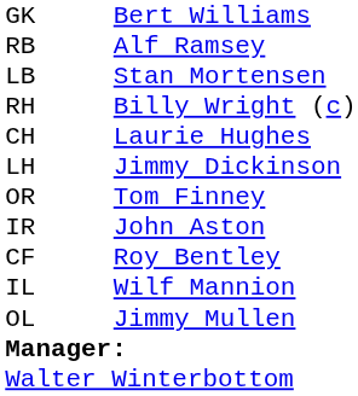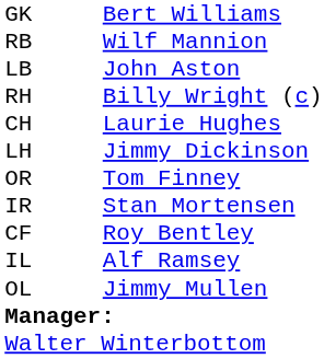RB | column 3: Alf Ramsey -> Wilf Mannion
LB | column 3: Stan Mortensen -> John Aston
IR | column 3: John Aston -> Stan Mortensen
IL | column 3: Wilf Mannion -> Alf Ramsey
